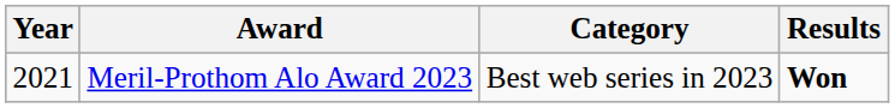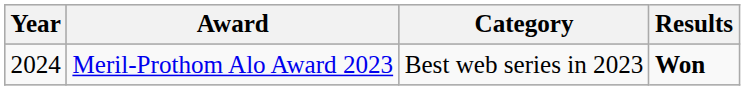Meril-Prothom Alo Award 2023 | Year: 2021 -> 2024
